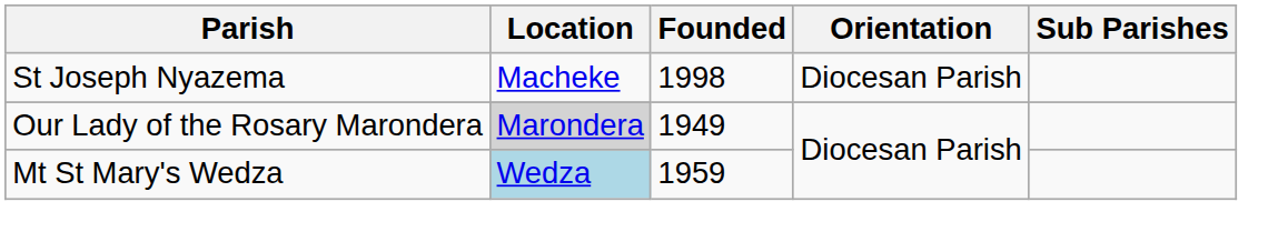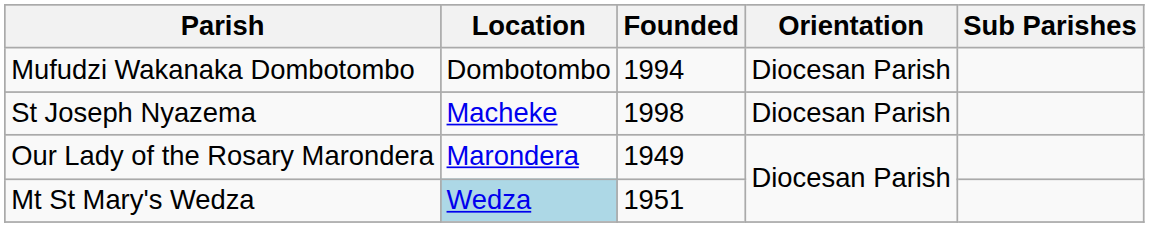+ row: Mufudzi Wakanaka Dombotombo | Dombotombo | 1994 | Diocesan Parish
Our Lady of the Rosary Marondera | Location: lightgrey background -> no background
Mt St Mary's Wedza | Founded: 1959 -> 1951
